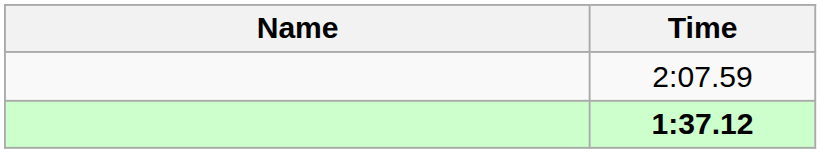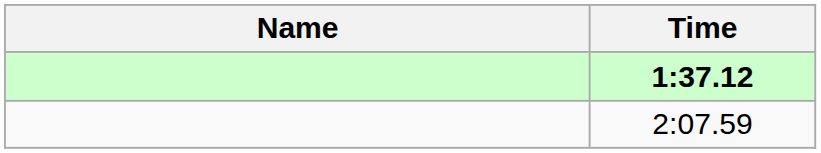rows swapped: 1:37.12 <-> 2:07.59
